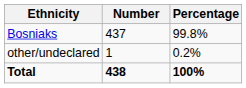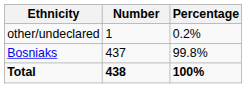rows swapped: Bosniaks <-> other/undeclared
